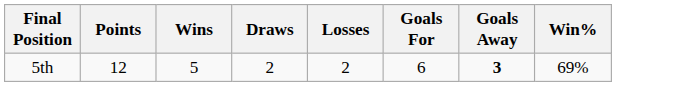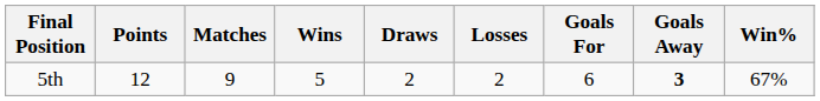+ column: Matches | 9
5th | Win%: 69% -> 67%
